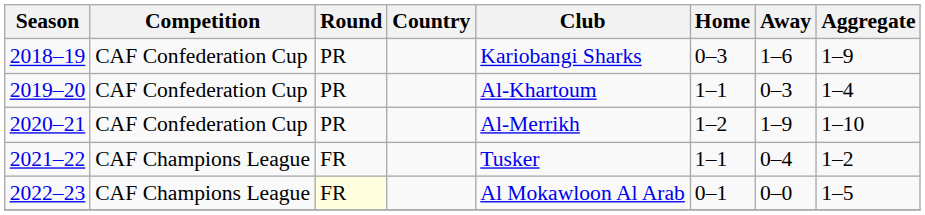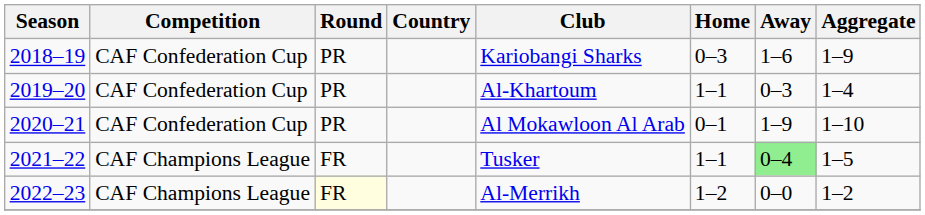2020–21 | Club: Al-Merrikh -> Al Mokawloon Al Arab
2020–21 | Home: 1–2 -> 0–1
2021–22 | Away: no background -> lightgreen background
2021–22 | Aggregate: 1–2 -> 1–5
2022–23 | Club: Al Mokawloon Al Arab -> Al-Merrikh
2022–23 | Home: 0–1 -> 1–2
2022–23 | Aggregate: 1–5 -> 1–2
